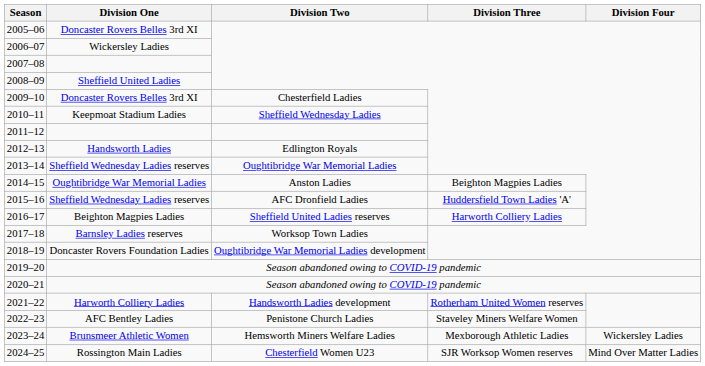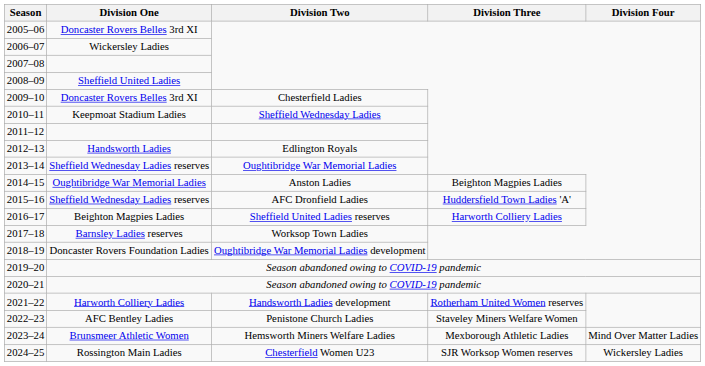2023–24 | Division Four: Wickersley Ladies -> Mind Over Matter Ladies
2024–25 | Division Four: Mind Over Matter Ladies -> Wickersley Ladies
